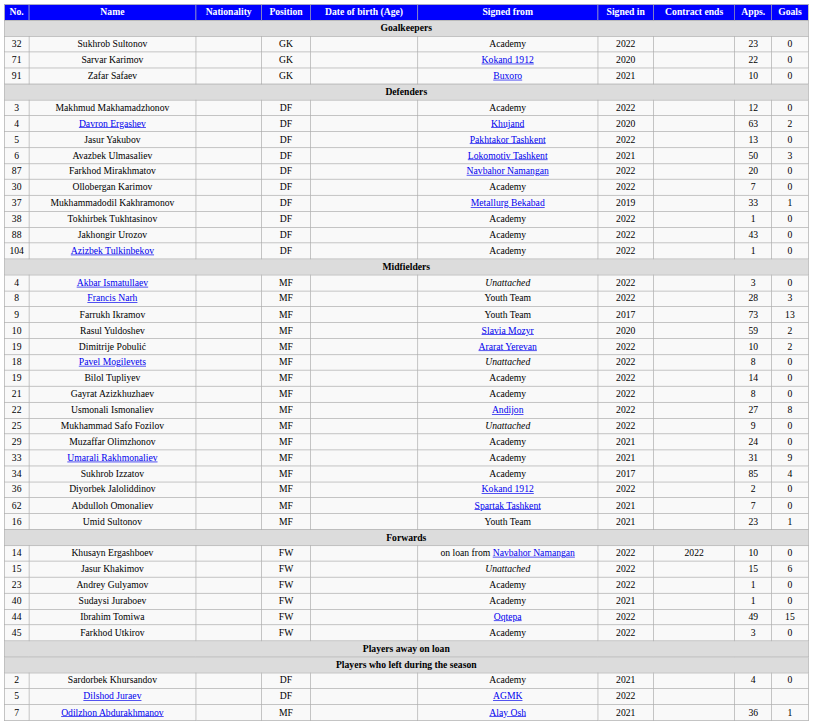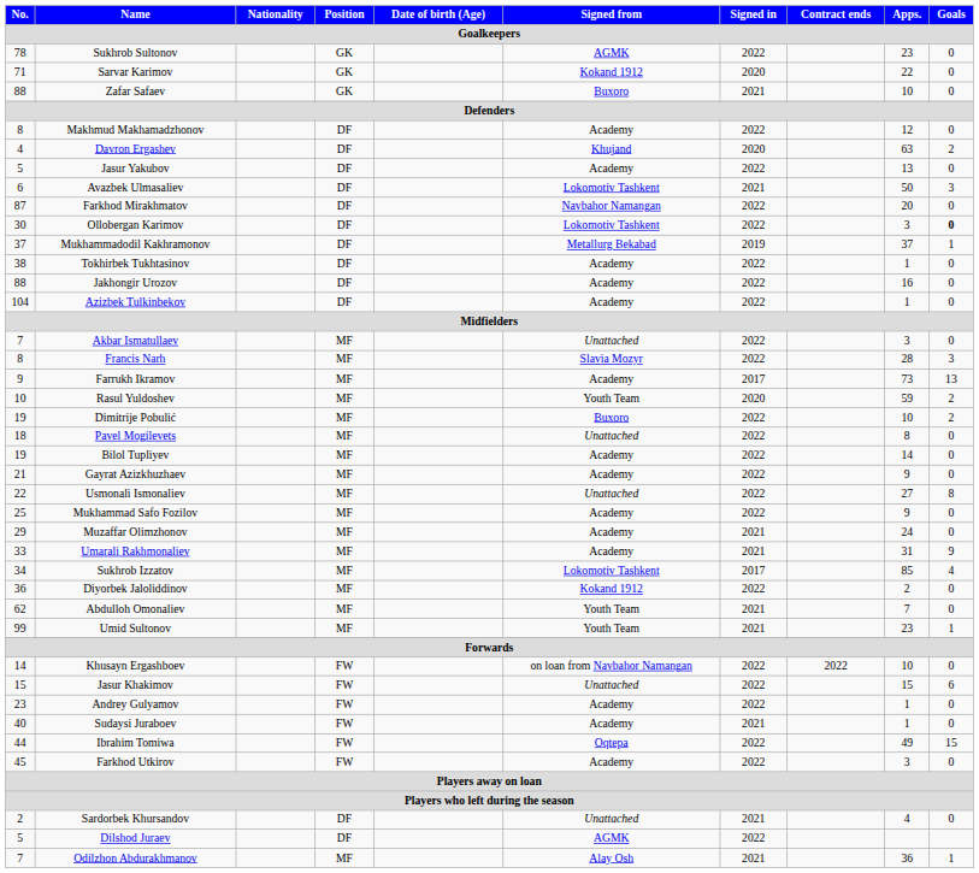Sukhrob Sultonov | No.: 32 -> 78
Sukhrob Sultonov | Signed from: Academy -> AGMK
Zafar Safaev | No.: 91 -> 88
Makhmud Makhamadzhonov | No.: 3 -> 8
Jasur Yakubov | Signed from: Pakhtakor Tashkent -> Academy
Ollobergan Karimov | Signed from: Academy -> Lokomotiv Tashkent
Ollobergan Karimov | Apps.: 7 -> 3
Ollobergan Karimov | Goals: normal -> bold
Mukhammadodil Kakhramonov | Apps.: 33 -> 37
Jakhongir Urozov | Apps.: 43 -> 16
Akbar Ismatullaev | No.: 4 -> 7
Francis Narh | Signed from: Youth Team -> Slavia Mozyr
Farrukh Ikramov | Signed from: Youth Team -> Academy
Rasul Yuldoshev | Signed from: Slavia Mozyr -> Youth Team
Dimitrije Pobulić | Signed from: Ararat Yerevan -> Buxoro
Gayrat Azizkhuzhaev | Apps.: 8 -> 9
Usmonali Ismonaliev | Signed from: Andijon -> Unattached
Mukhammad Safo Fozilov | Signed from: Unattached -> Academy
Sukhrob Izzatov | Signed from: Academy -> Lokomotiv Tashkent
Abdulloh Omonaliev | Signed from: Spartak Tashkent -> Youth Team
Umid Sultonov | No.: 16 -> 99
Sardorbek Khursandov | Signed from: Academy -> Unattached
